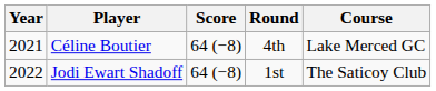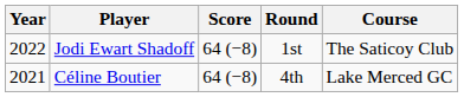rows swapped: Céline Boutier <-> Jodi Ewart Shadoff
